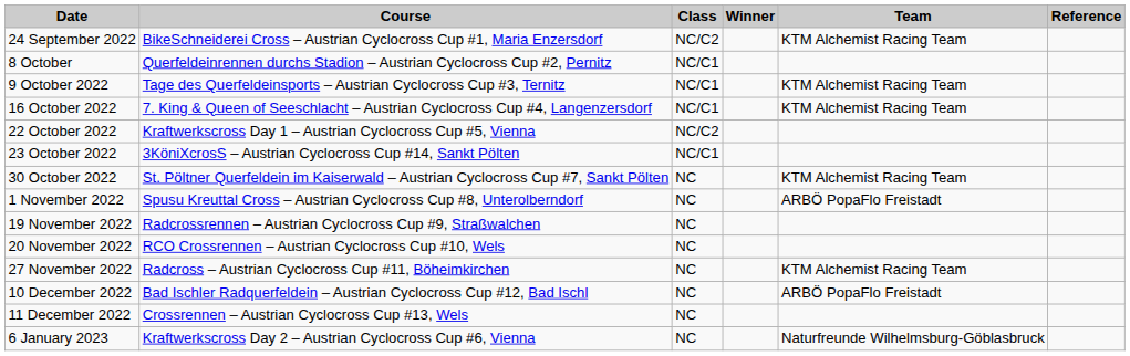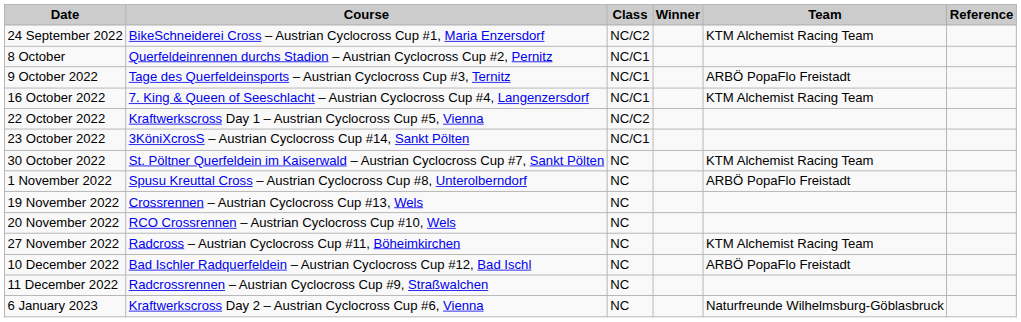9 October 2022 | Team: KTM Alchemist Racing Team -> ARBÖ PopaFlo Freistadt
19 November 2022 | Course: Radcrossrennen – Austrian Cyclocross Cup #9, Straßwalchen -> Crossrennen – Austrian Cyclocross Cup #13, Wels
11 December 2022 | Course: Crossrennen – Austrian Cyclocross Cup #13, Wels -> Radcrossrennen – Austrian Cyclocross Cup #9, Straßwalchen
